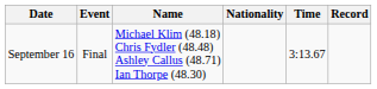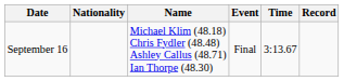columns swapped: Event <-> Nationality
